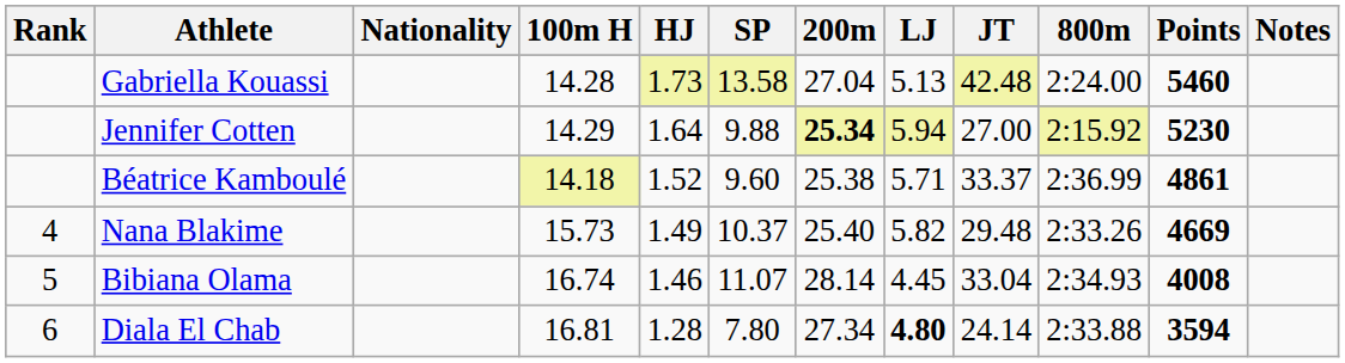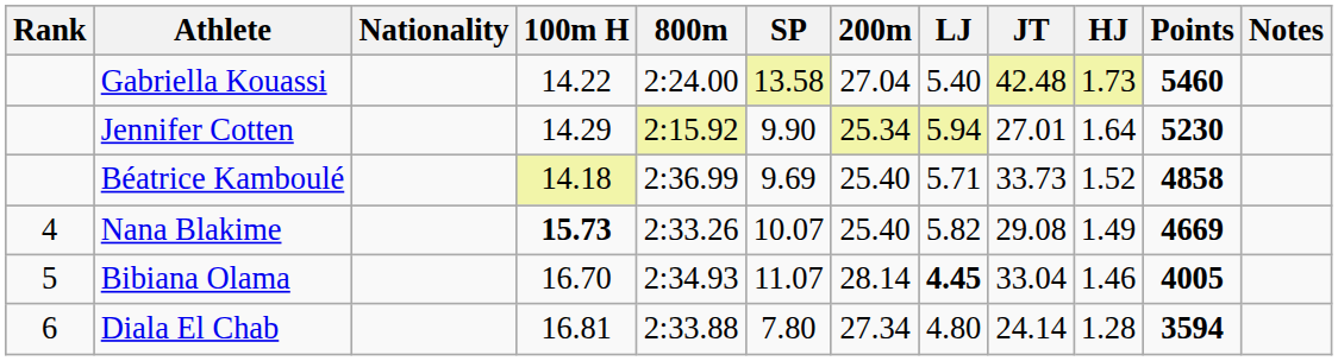columns swapped: HJ <-> 800m
Gabriella Kouassi | 100m H: 14.28 -> 14.22
Gabriella Kouassi | LJ: 5.13 -> 5.40
Jennifer Cotten | SP: 9.88 -> 9.90
Jennifer Cotten | 200m: bold -> normal
Jennifer Cotten | JT: 27.00 -> 27.01
Béatrice Kamboulé | SP: 9.60 -> 9.69
Béatrice Kamboulé | 200m: 25.38 -> 25.40
Béatrice Kamboulé | JT: 33.37 -> 33.73
Béatrice Kamboulé | Points: 4861 -> 4858
Nana Blakime | 100m H: normal -> bold
Nana Blakime | SP: 10.37 -> 10.07
Nana Blakime | JT: 29.48 -> 29.08
Bibiana Olama | 100m H: 16.74 -> 16.70
Bibiana Olama | LJ: normal -> bold
Bibiana Olama | Points: 4008 -> 4005
Diala El Chab | LJ: bold -> normal
